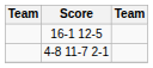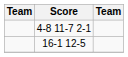rows swapped: 4-8 11-7 2-1 <-> 16-1 12-5
